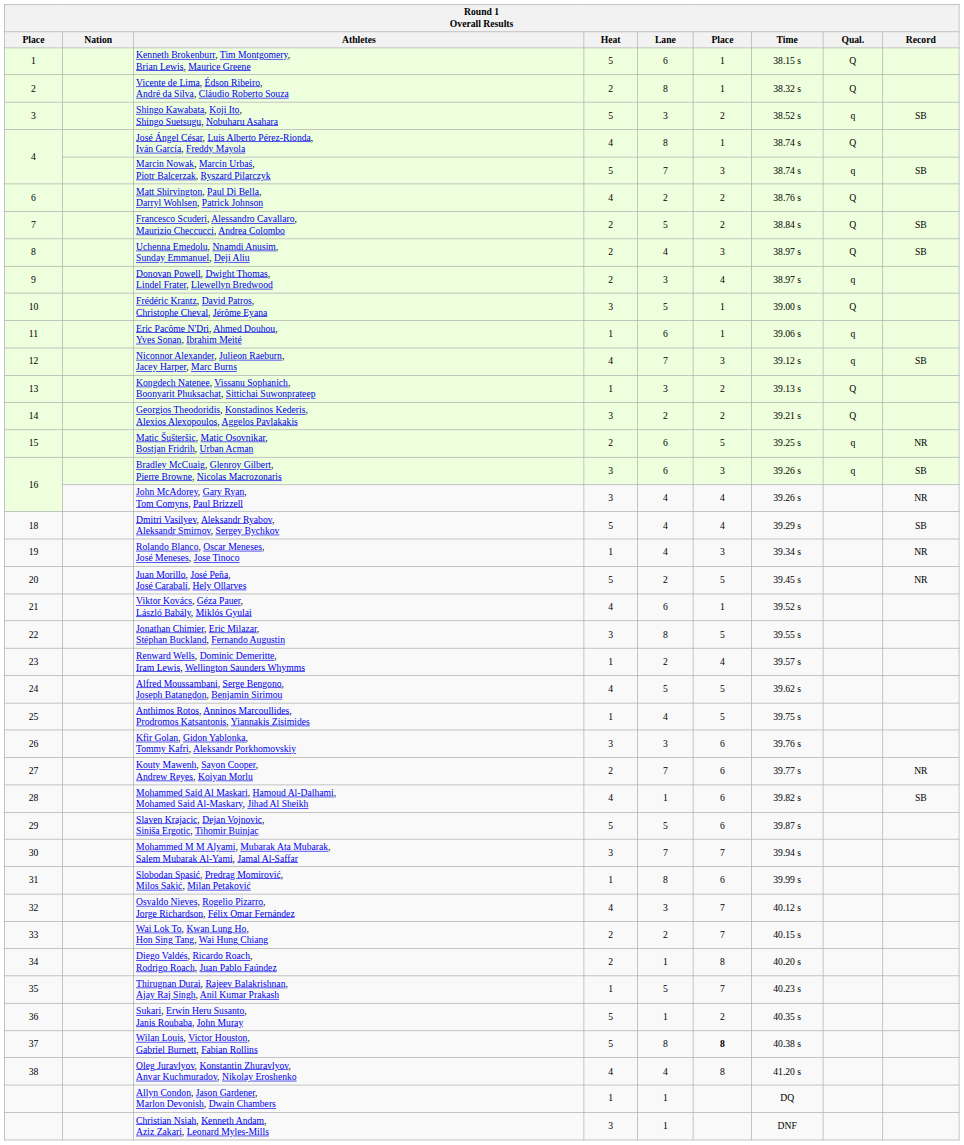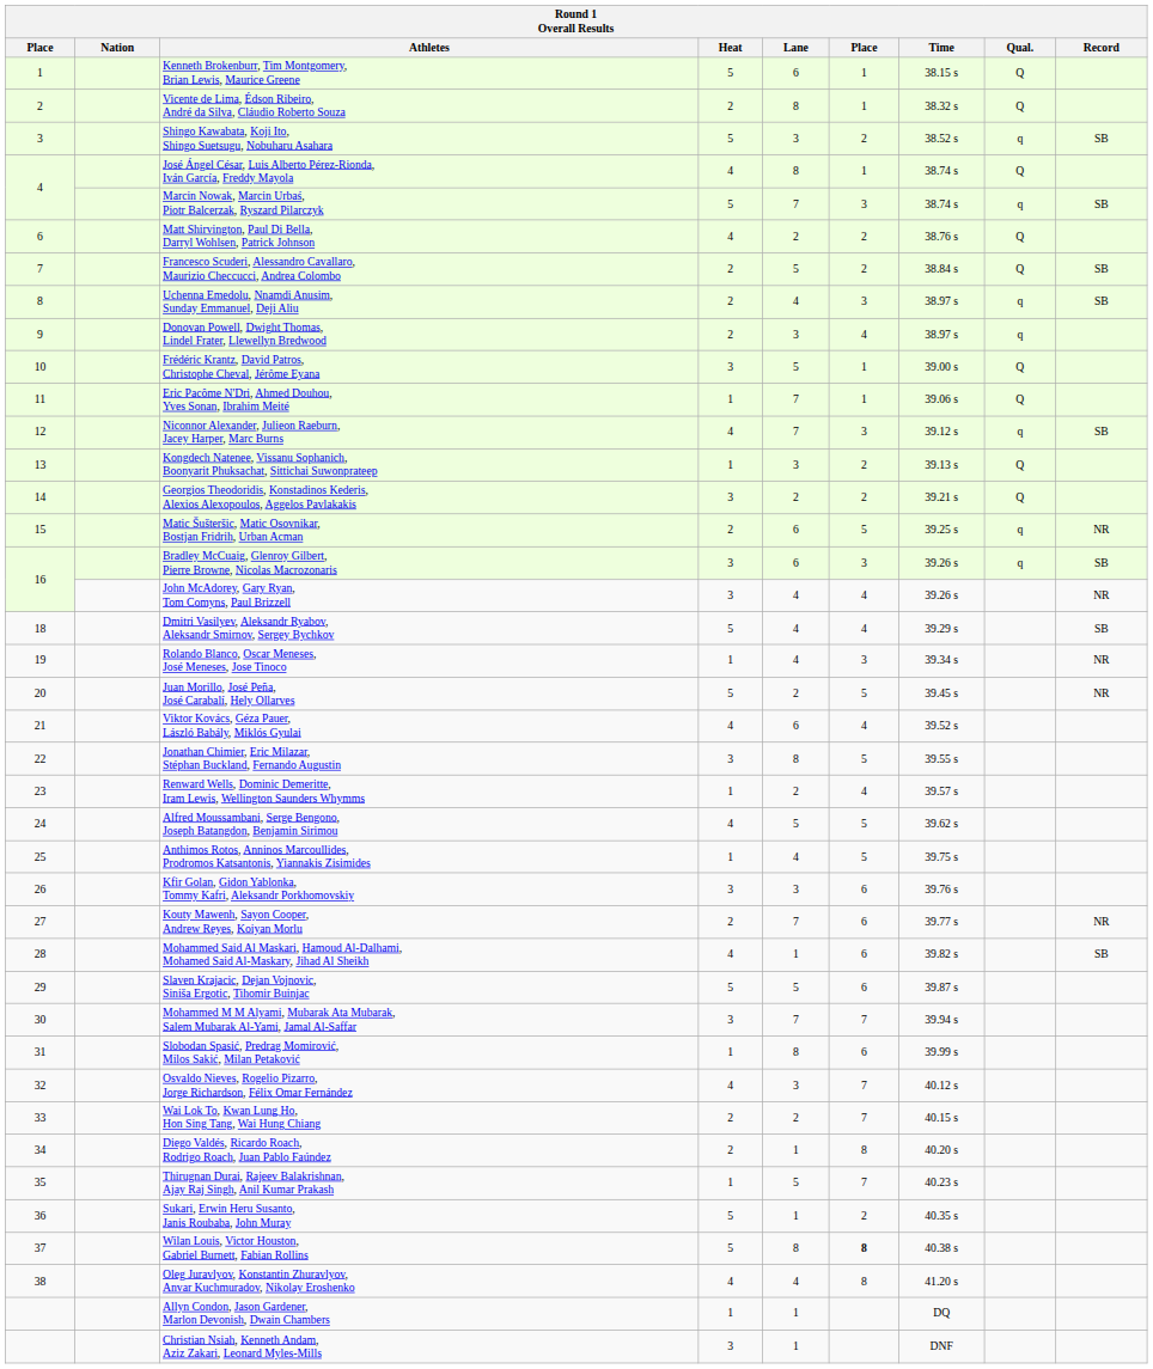Uchenna Emedolu, Nnamdi Anusim, Sunday Emmanuel, Deji Aliu | Qual.: Q -> q
Eric Pacôme N'Dri, Ahmed Douhou, Yves Sonan, Ibrahim Meité | Lane: 6 -> 7
Eric Pacôme N'Dri, Ahmed Douhou, Yves Sonan, Ibrahim Meité | Qual.: q -> Q
Viktor Kovács, Géza Pauer, László Babály, Miklós Gyulai | column 6: 1 -> 4
